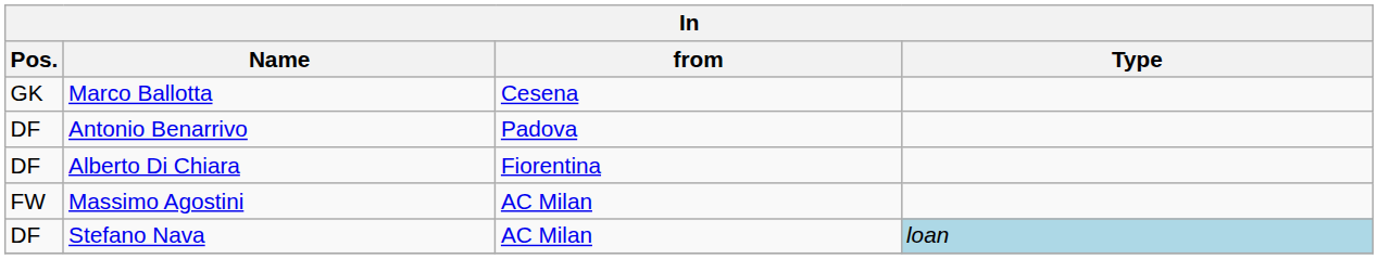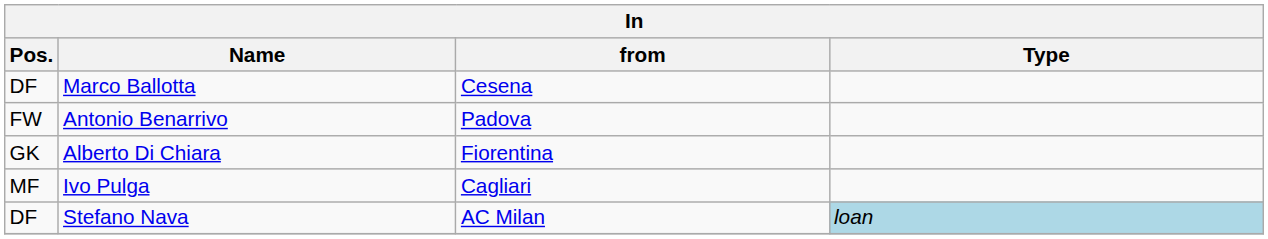Marco Ballotta | Pos.: GK -> DF
Antonio Benarrivo | Pos.: DF -> FW
Alberto Di Chiara | Pos.: DF -> GK
+ row: MF | Ivo Pulga | Cagliari
- row: FW | Massimo Agostini | AC Milan
